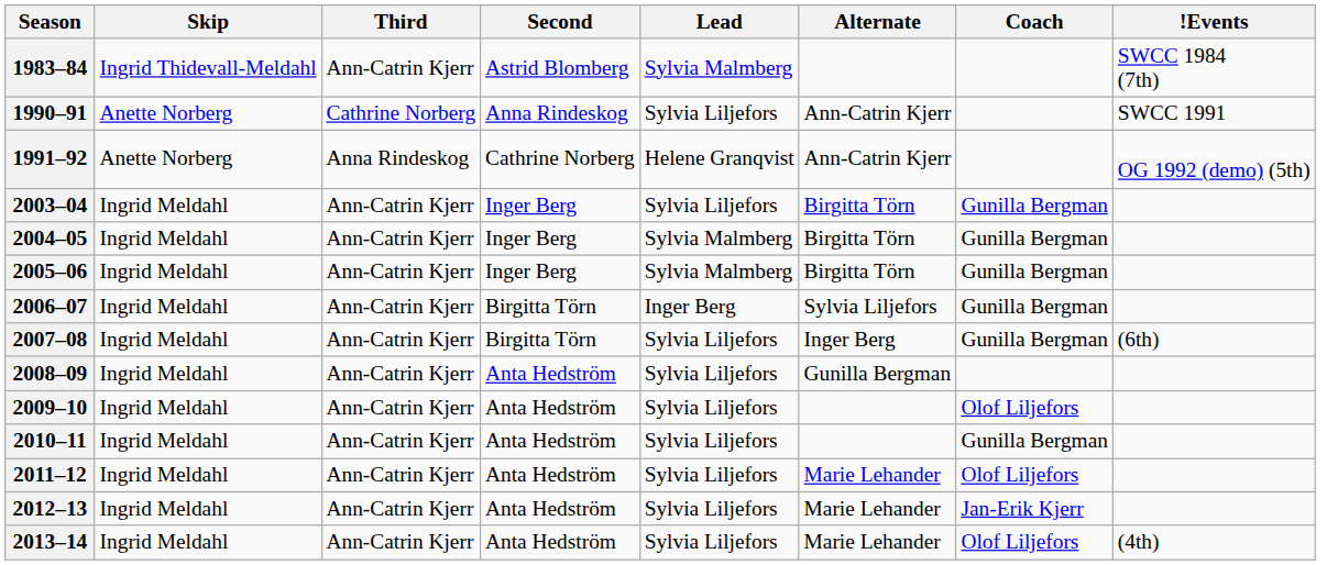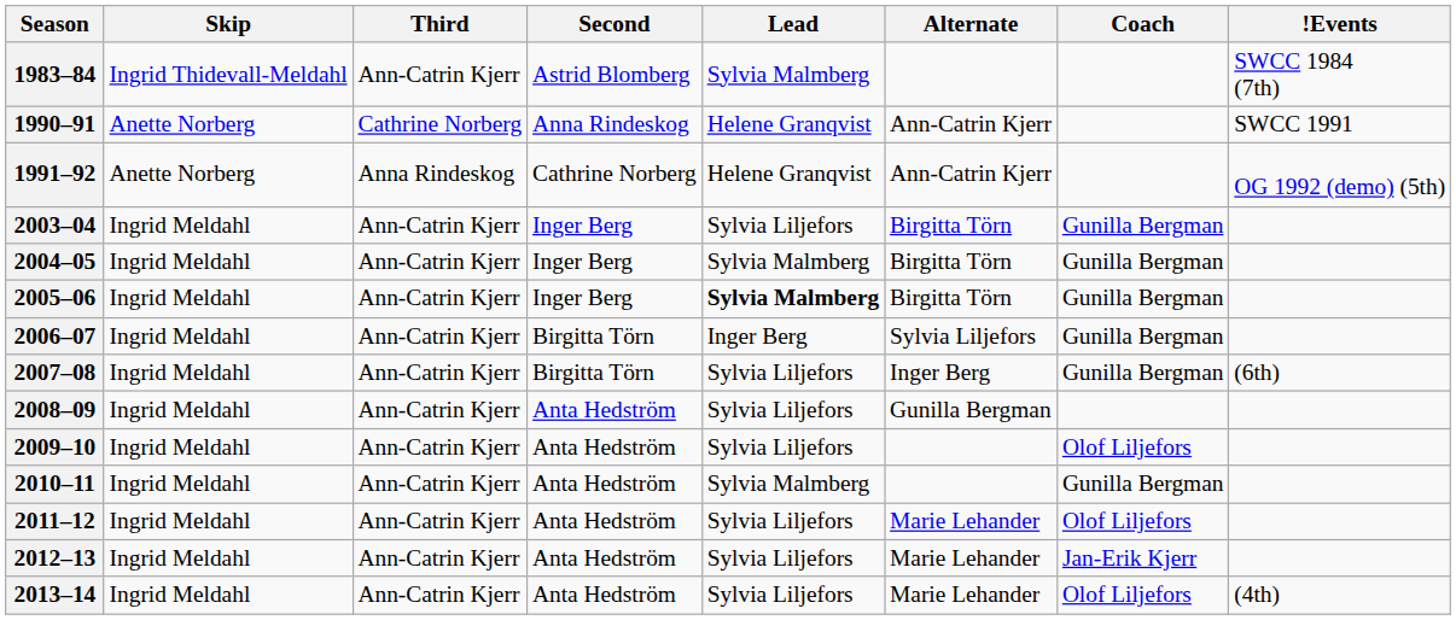1990–91 | Lead: Sylvia Liljefors -> Helene Granqvist
2005–06 | Lead: normal -> bold
2010–11 | Lead: Sylvia Liljefors -> Sylvia Malmberg
